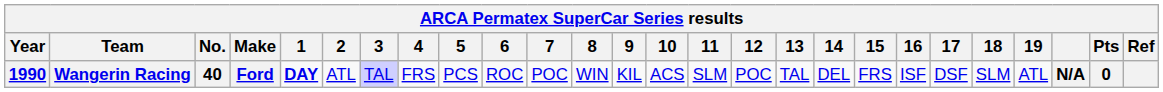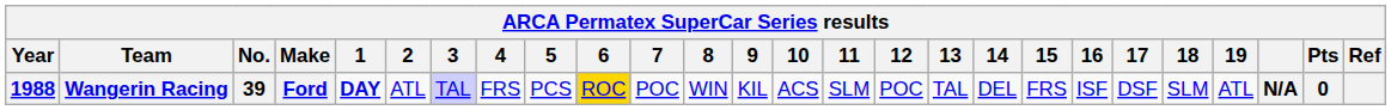Wangerin Racing | Year: 1990 -> 1988
Wangerin Racing | No.: 40 -> 39
Wangerin Racing | 6: no background -> gold background
